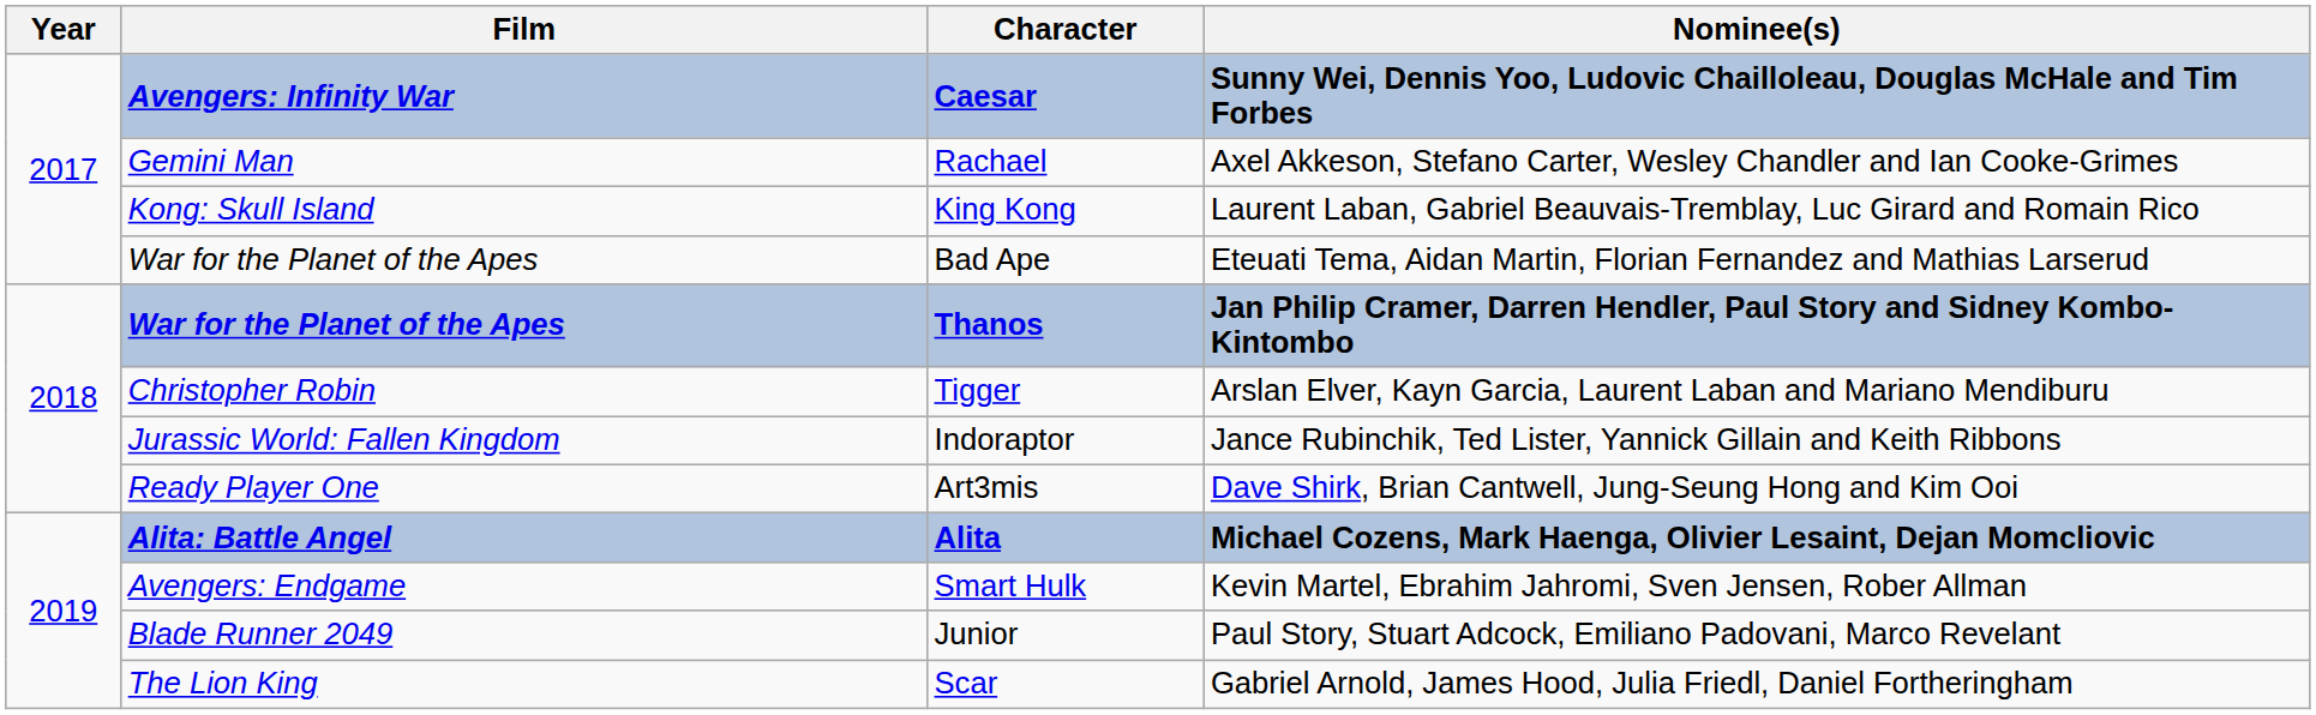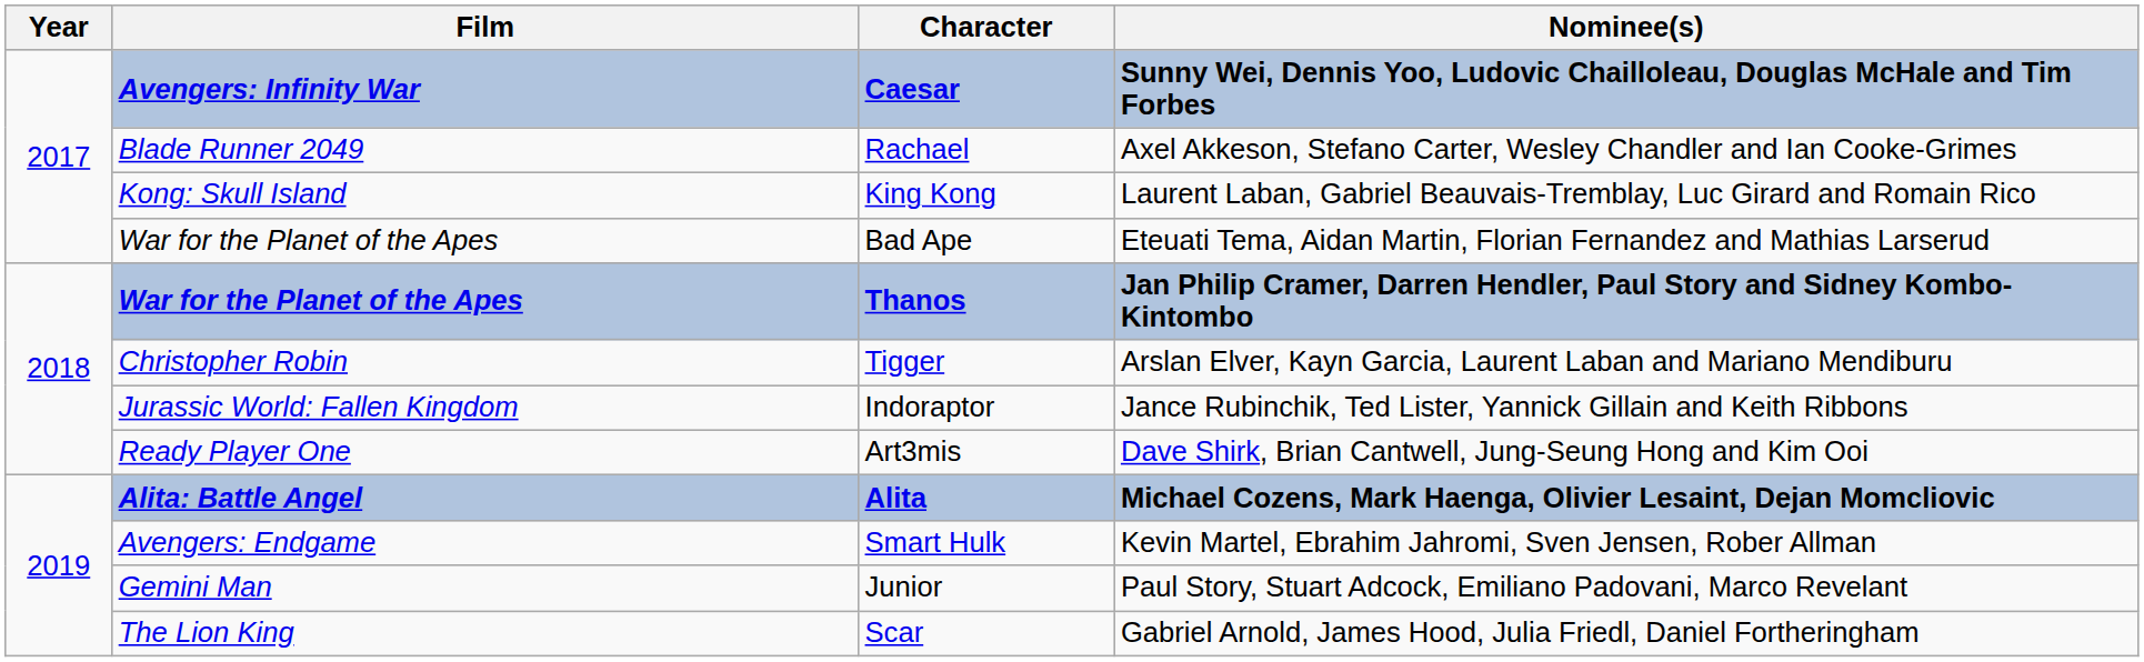Rachael | Film: Gemini Man -> Blade Runner 2049
Junior | Film: Blade Runner 2049 -> Gemini Man
